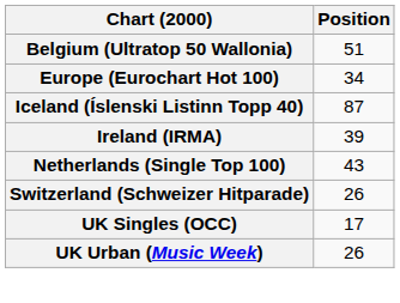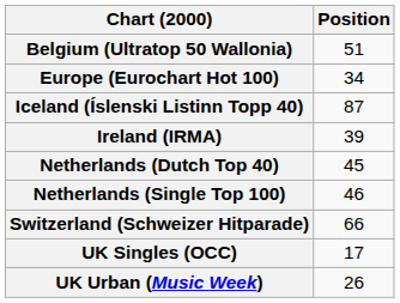+ row: Netherlands (Dutch Top 40) | 45
Netherlands (Single Top 100) | Position: 43 -> 46
Switzerland (Schweizer Hitparade) | Position: 26 -> 66
